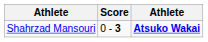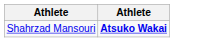- column: Score | 0 - 3
